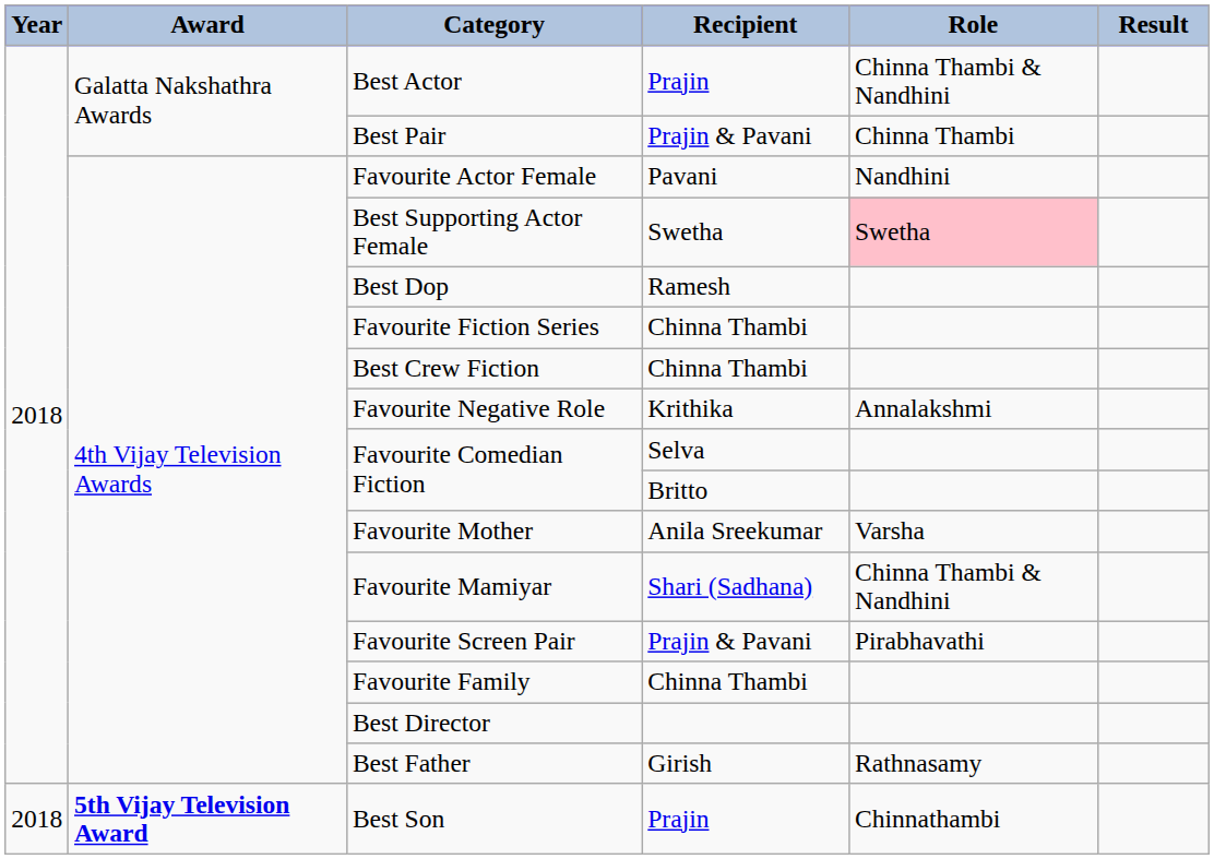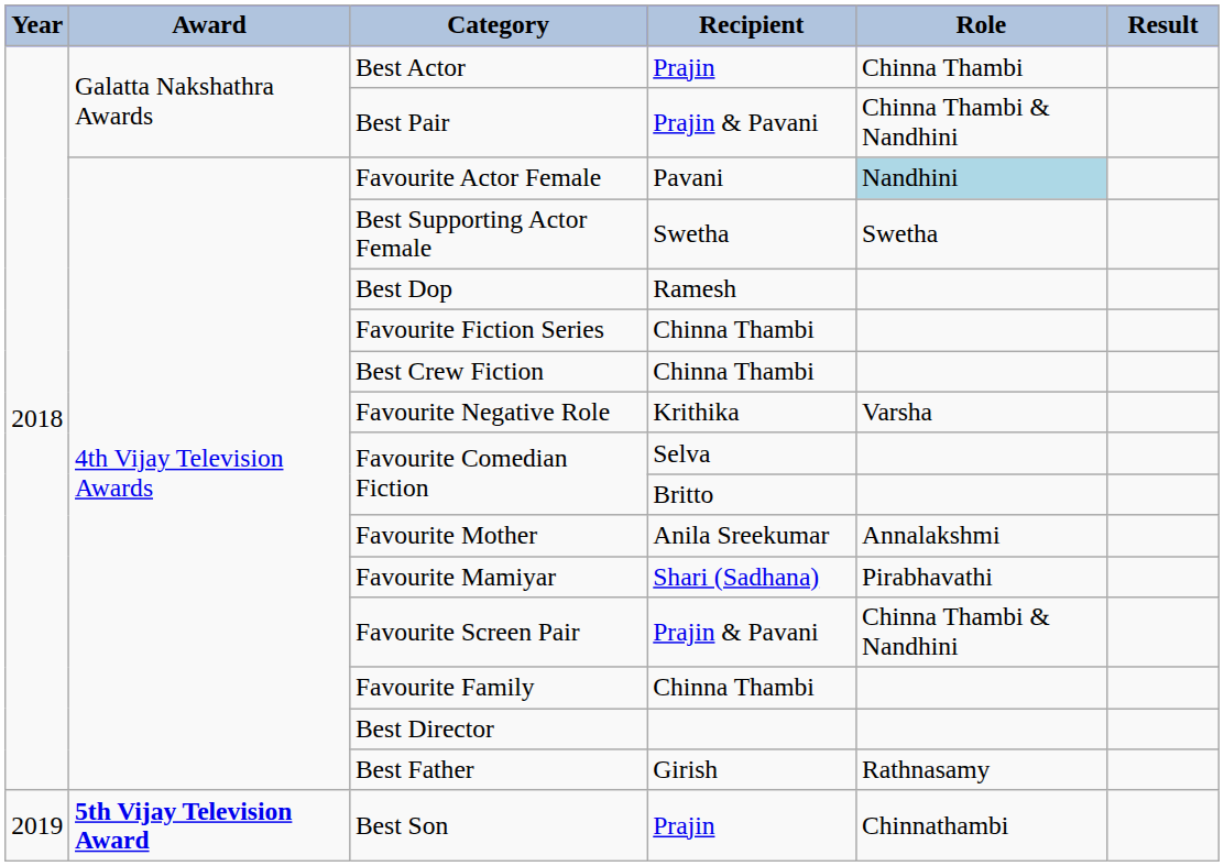Best Actor | Role: Chinna Thambi & Nandhini -> Chinna Thambi
Best Pair | Role: Chinna Thambi -> Chinna Thambi & Nandhini
Favourite Actor Female | Role: no background -> lightblue background
Best Supporting Actor Female | Role: pink background -> no background
Favourite Negative Role | Role: Annalakshmi -> Varsha
Favourite Mother | Role: Varsha -> Annalakshmi
Favourite Mamiyar | Role: Chinna Thambi & Nandhini -> Pirabhavathi
Favourite Screen Pair | Role: Pirabhavathi -> Chinna Thambi & Nandhini
Best Son | Year: 2018 -> 2019
